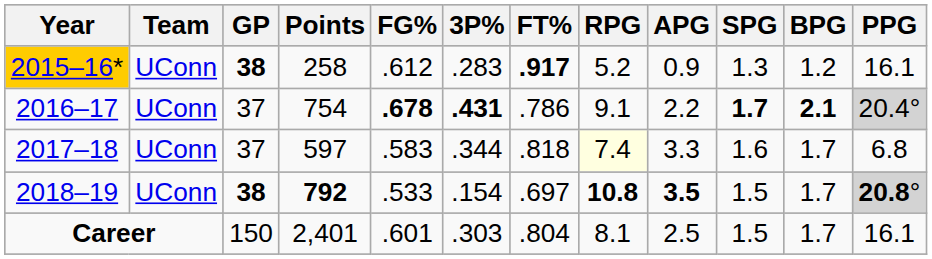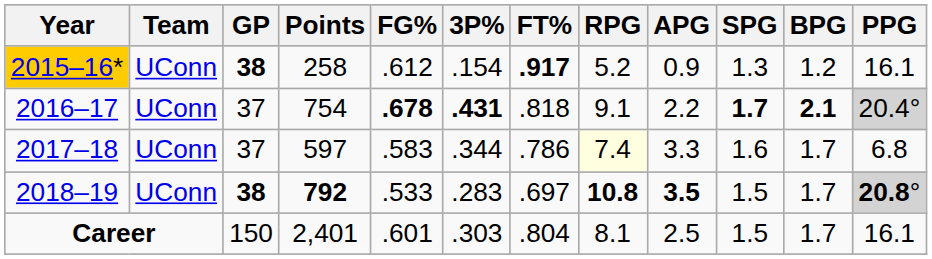2015–16* | 3P%: .283 -> .154
2016–17 | FT%: .786 -> .818
2017–18 | FT%: .818 -> .786
2018–19 | 3P%: .154 -> .283
